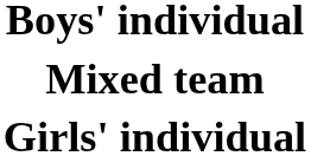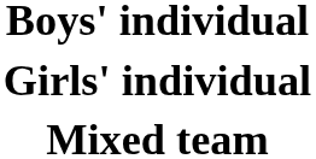rows swapped: Girls' individual <-> Mixed team
